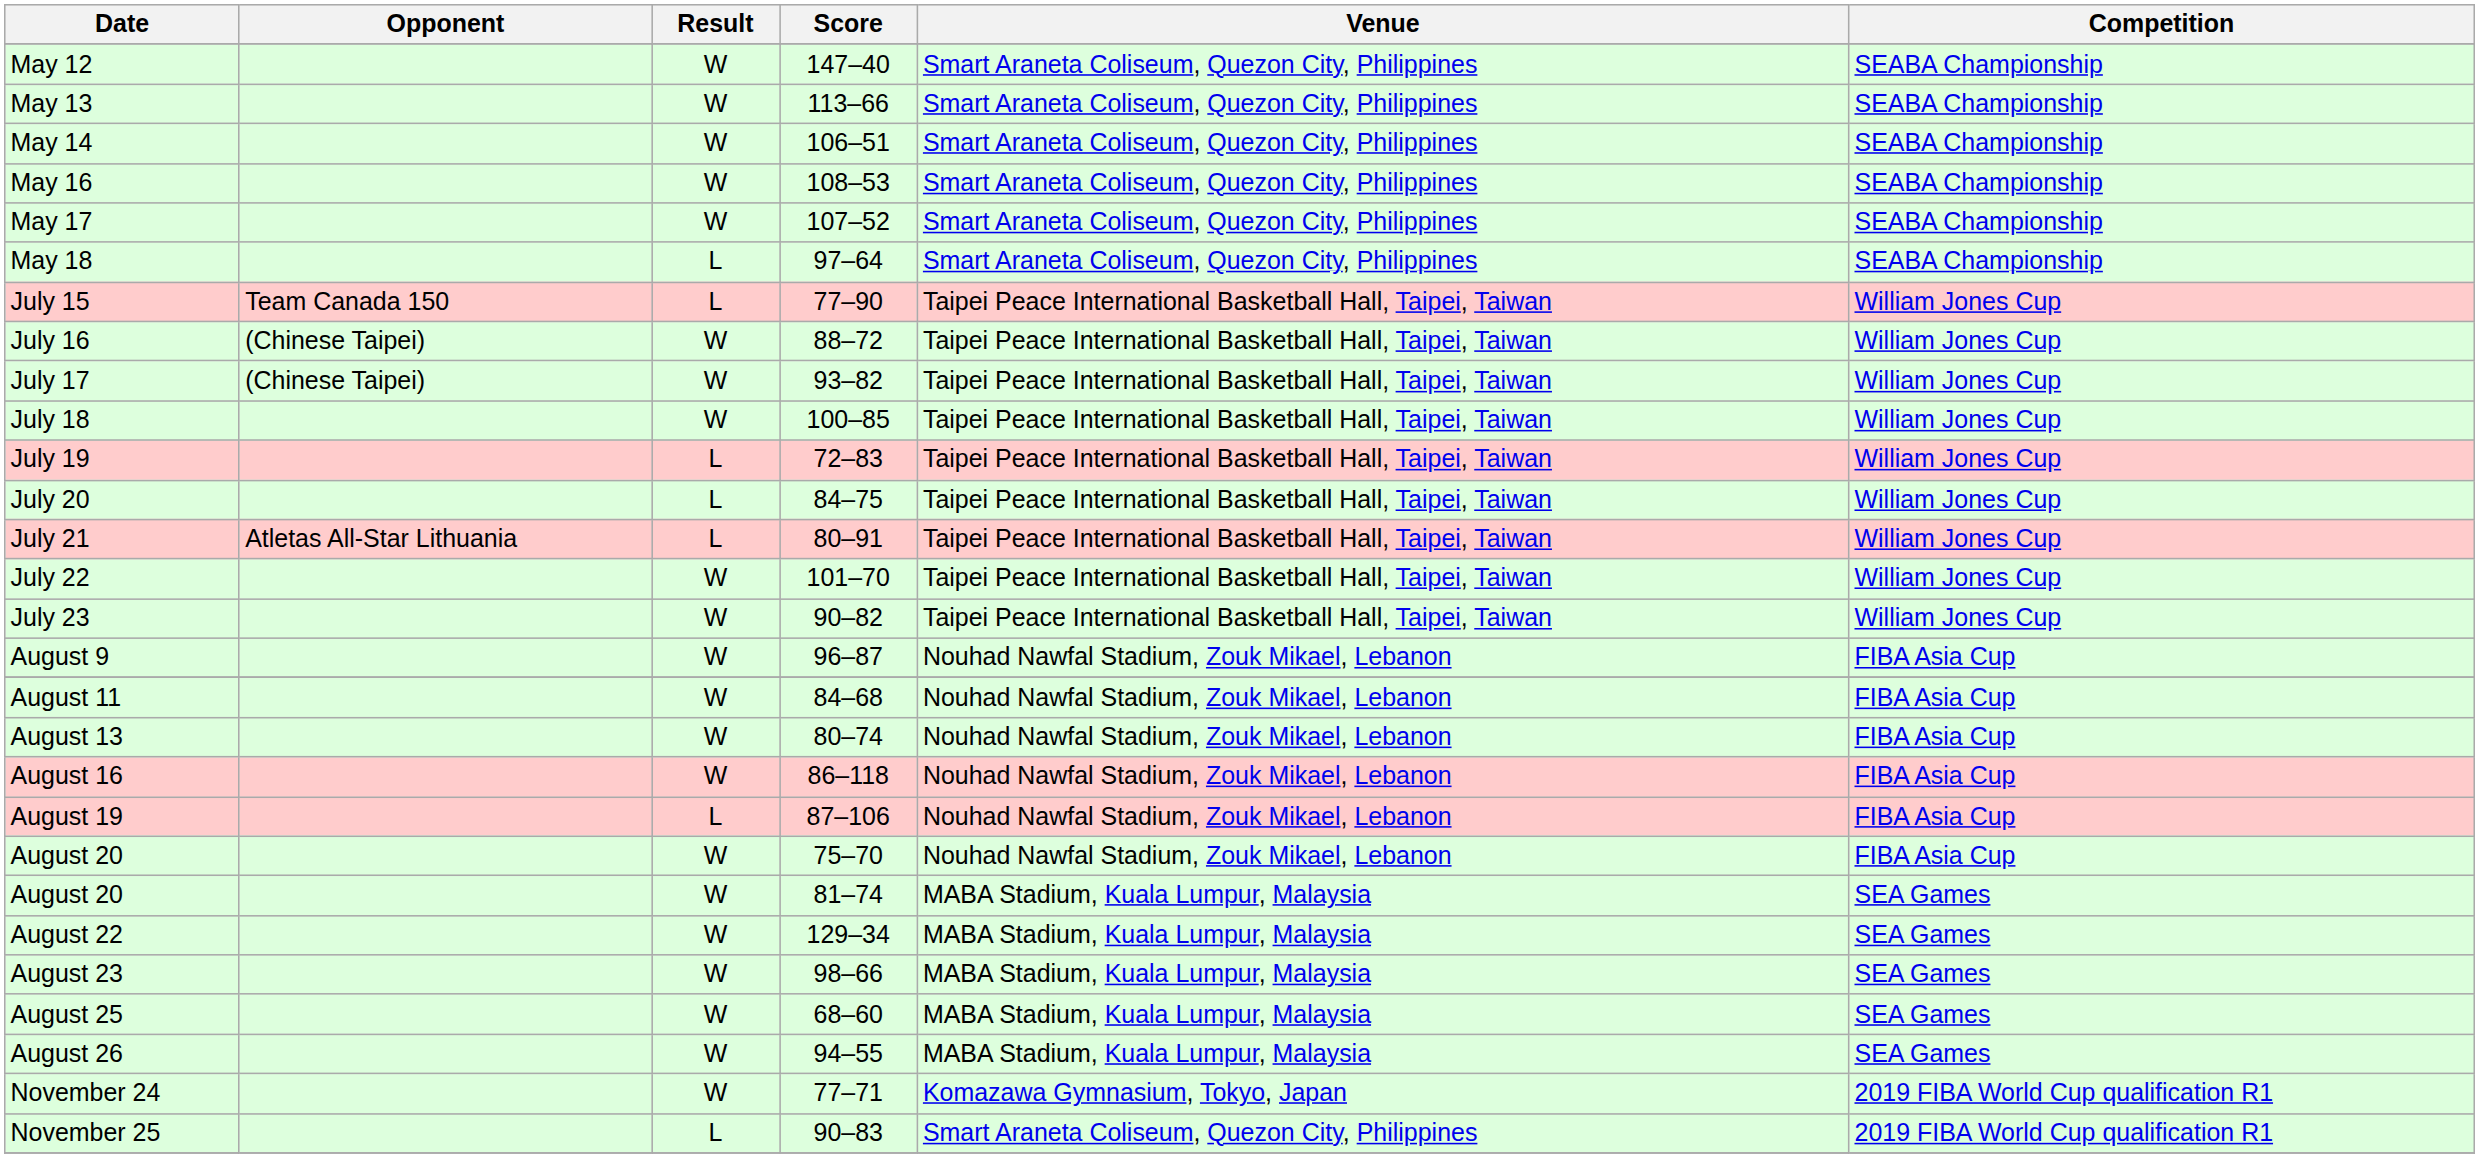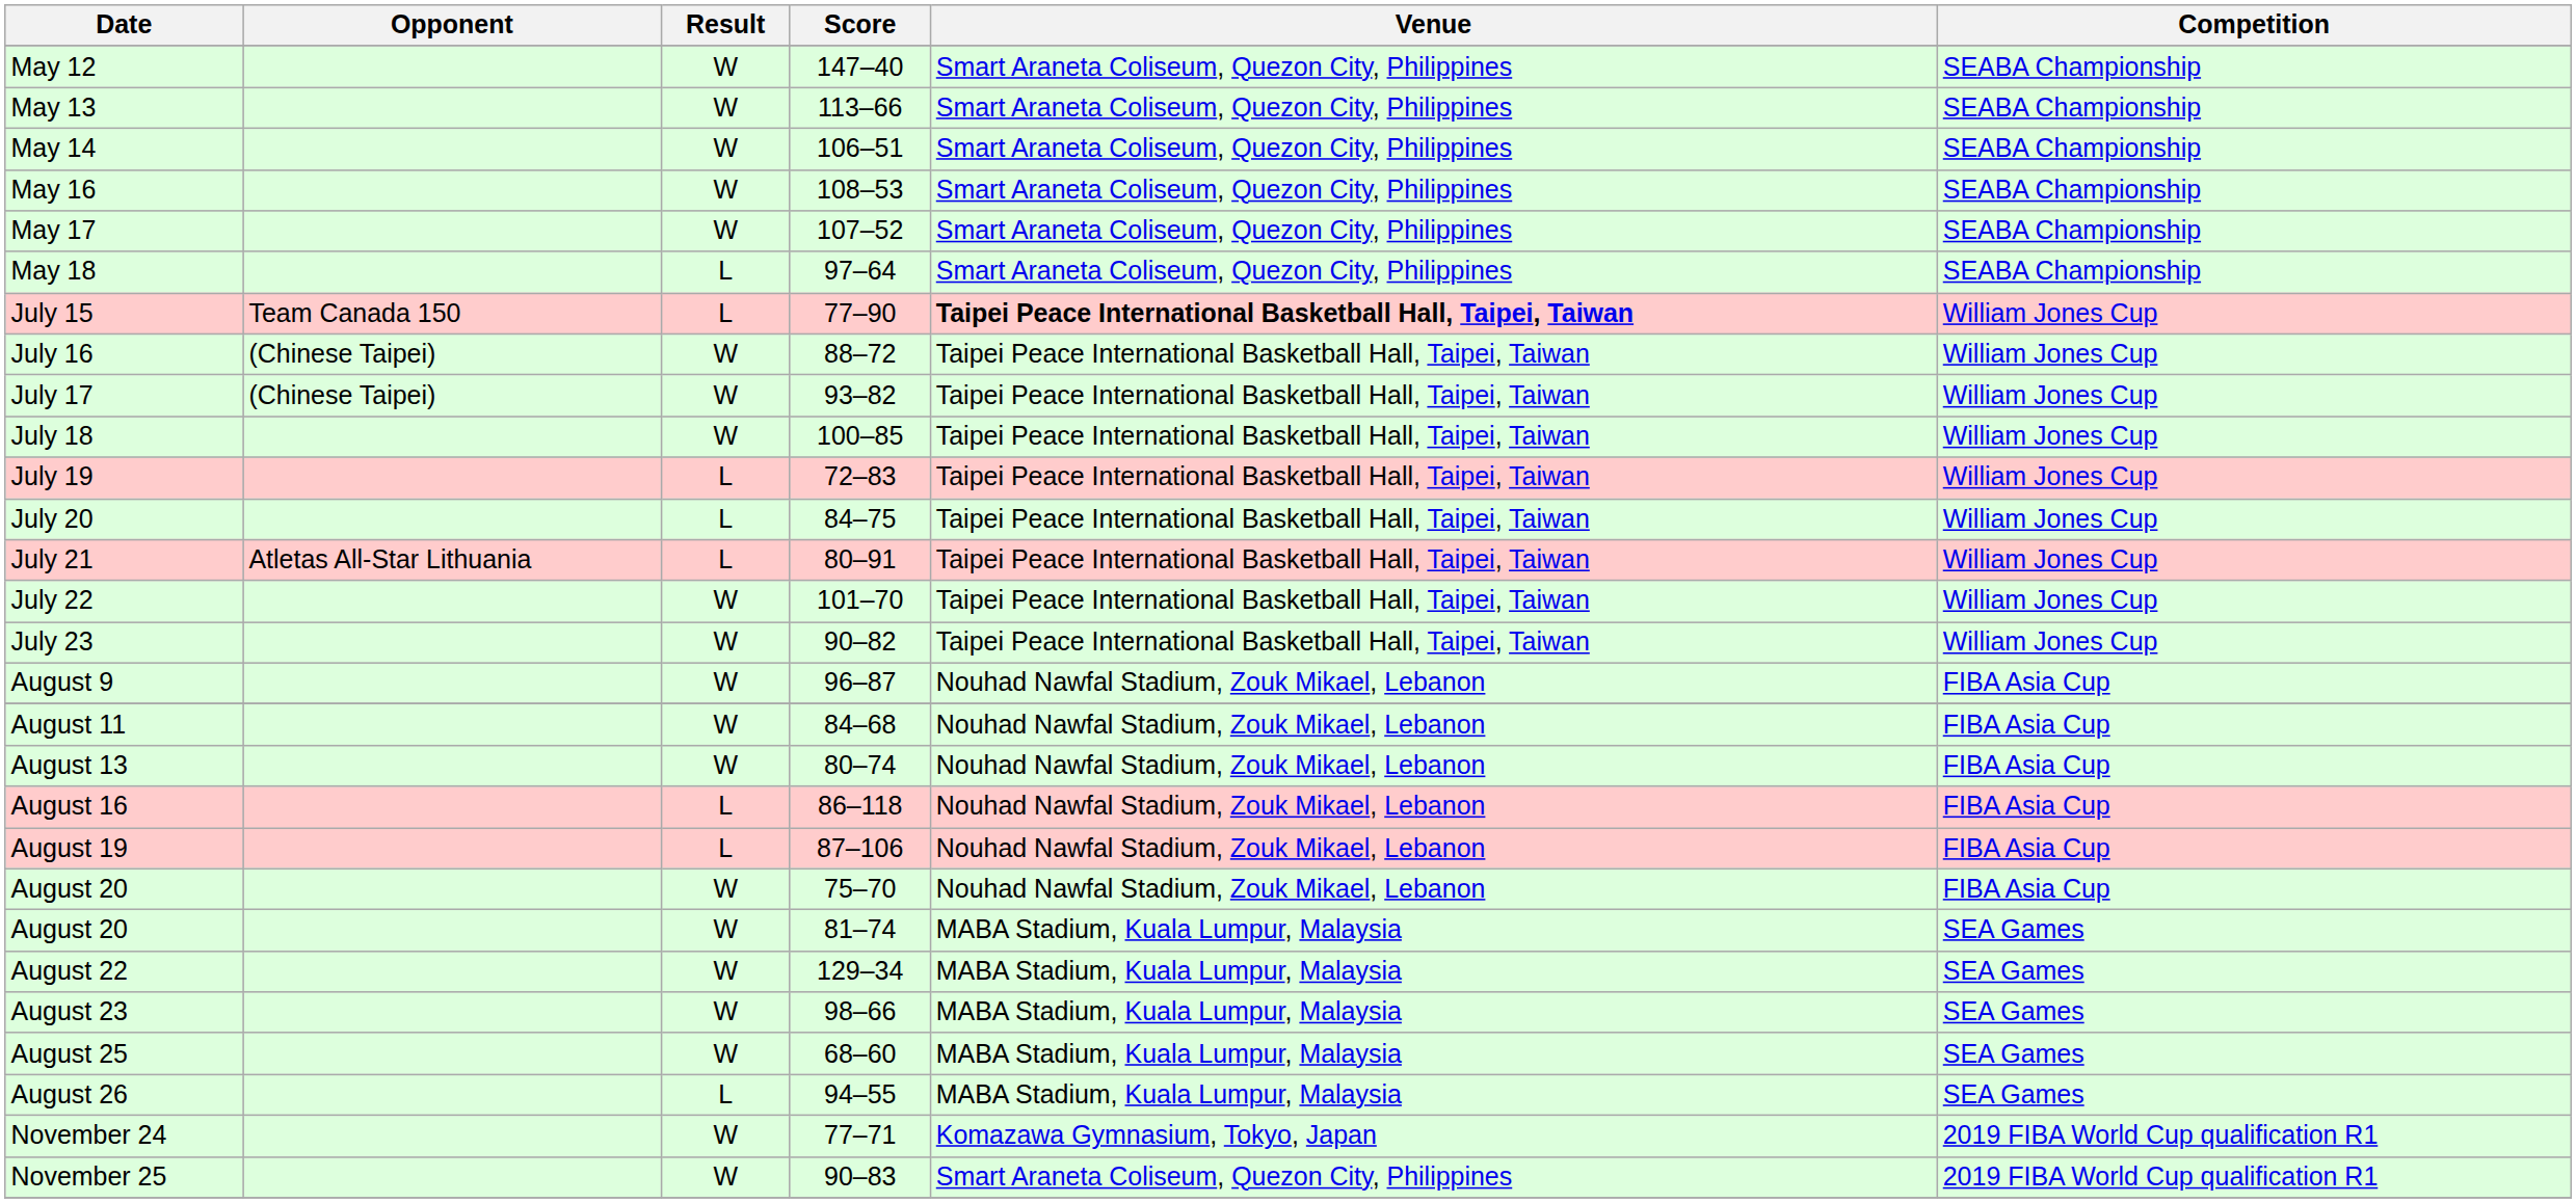July 15 | Venue: normal -> bold
August 16 | Result: W -> L
August 26 | Result: W -> L
November 25 | Result: L -> W
